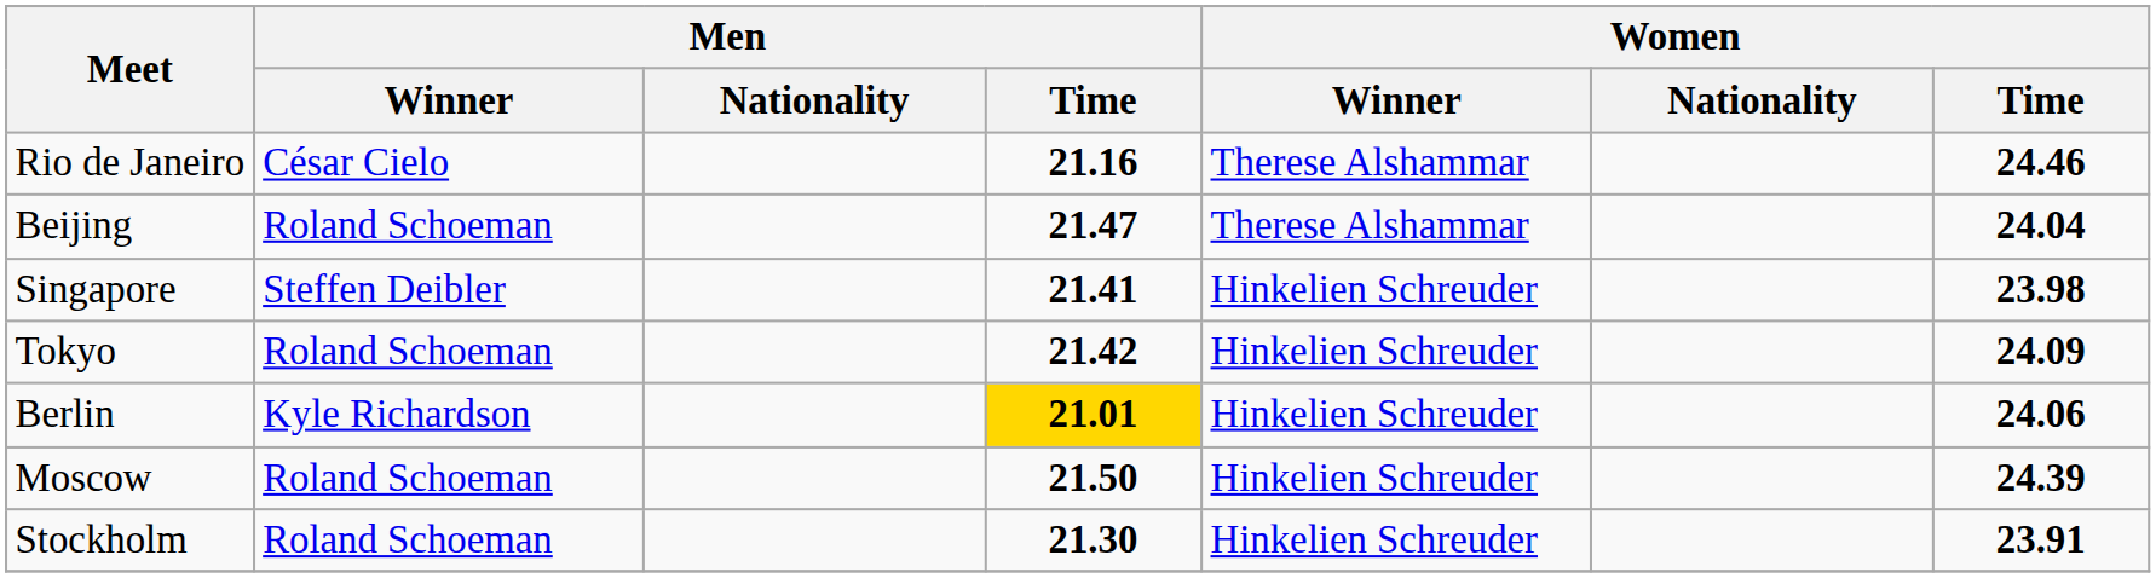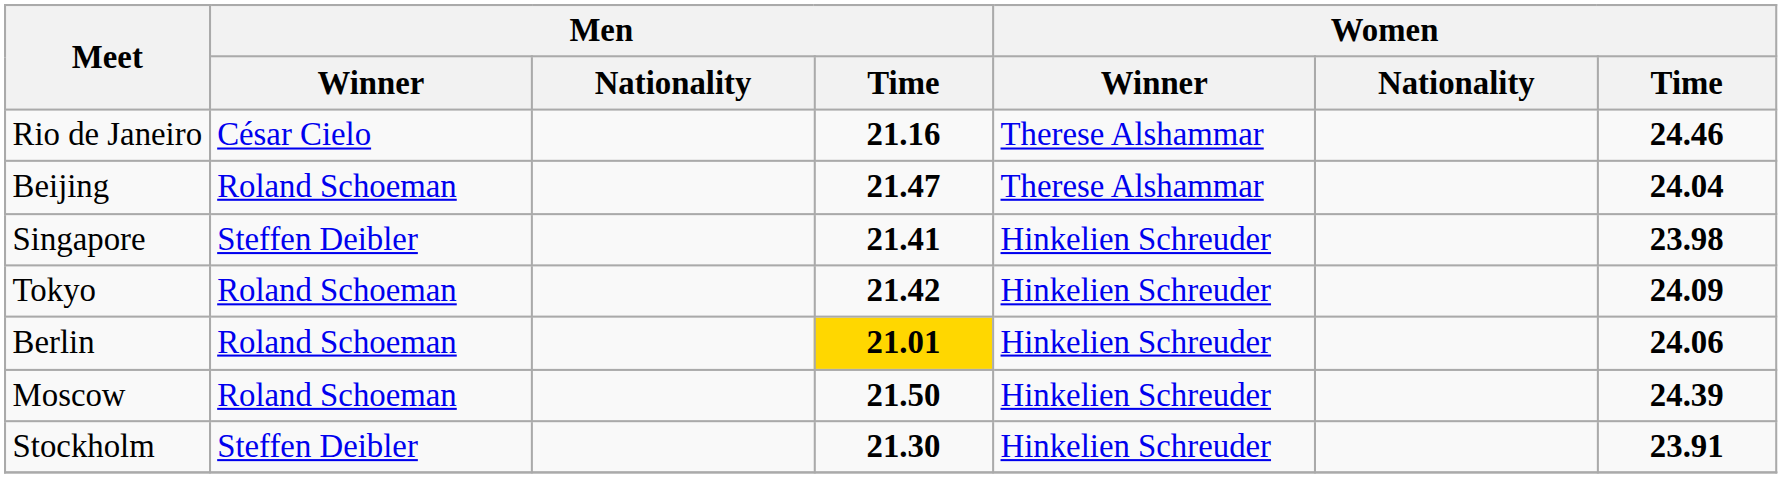Berlin | Men / Winner: Kyle Richardson -> Roland Schoeman
Stockholm | Men / Winner: Roland Schoeman -> Steffen Deibler
